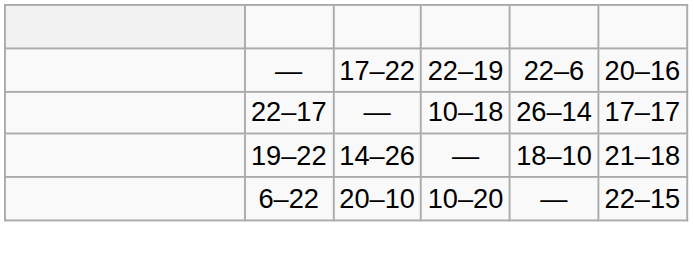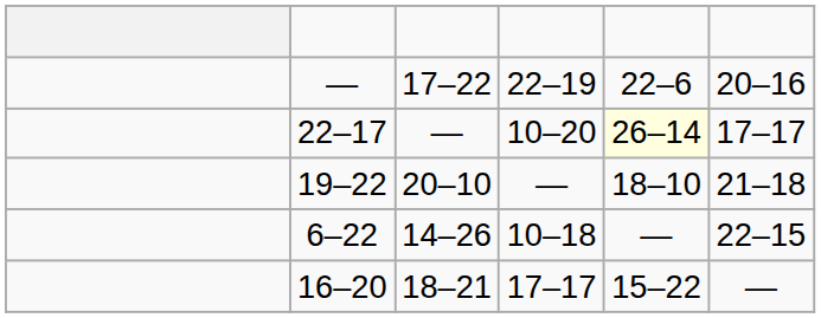22–17 | column 4: 10–18 -> 10–20
22–17 | column 5: no background -> lightyellow background
19–22 | column 3: 14–26 -> 20–10
6–22 | column 3: 20–10 -> 14–26
6–22 | column 4: 10–20 -> 10–18
+ row: 16–20 | 18–21 | 17–17 | 15–22 | —
